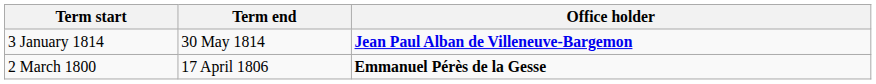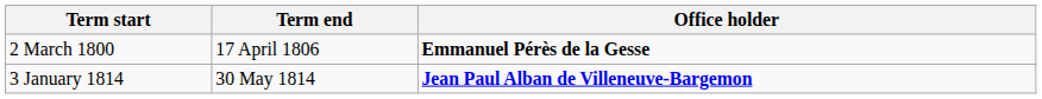rows swapped: 2 March 1800 <-> 3 January 1814
